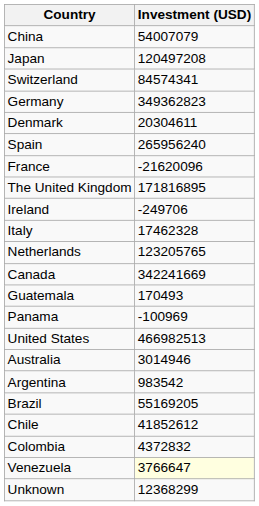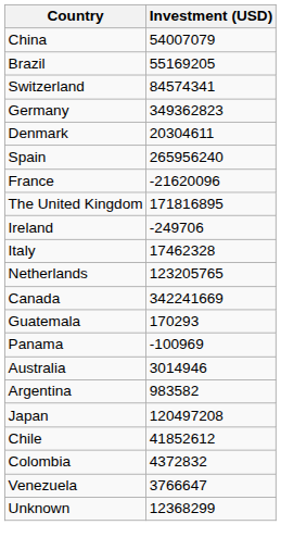rows swapped: Japan <-> Brazil
Guatemala | Investment (USD): 170493 -> 170293
- row: United States | 466982513
Argentina | Investment (USD): 983542 -> 983582
Venezuela | Investment (USD): lightyellow background -> no background
